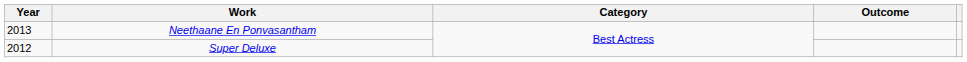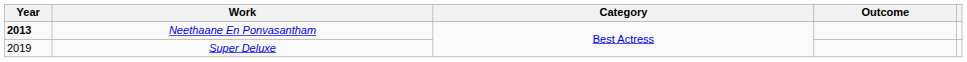Neethaane En Ponvasantham | Year: normal -> bold
Super Deluxe | Year: 2012 -> 2019
